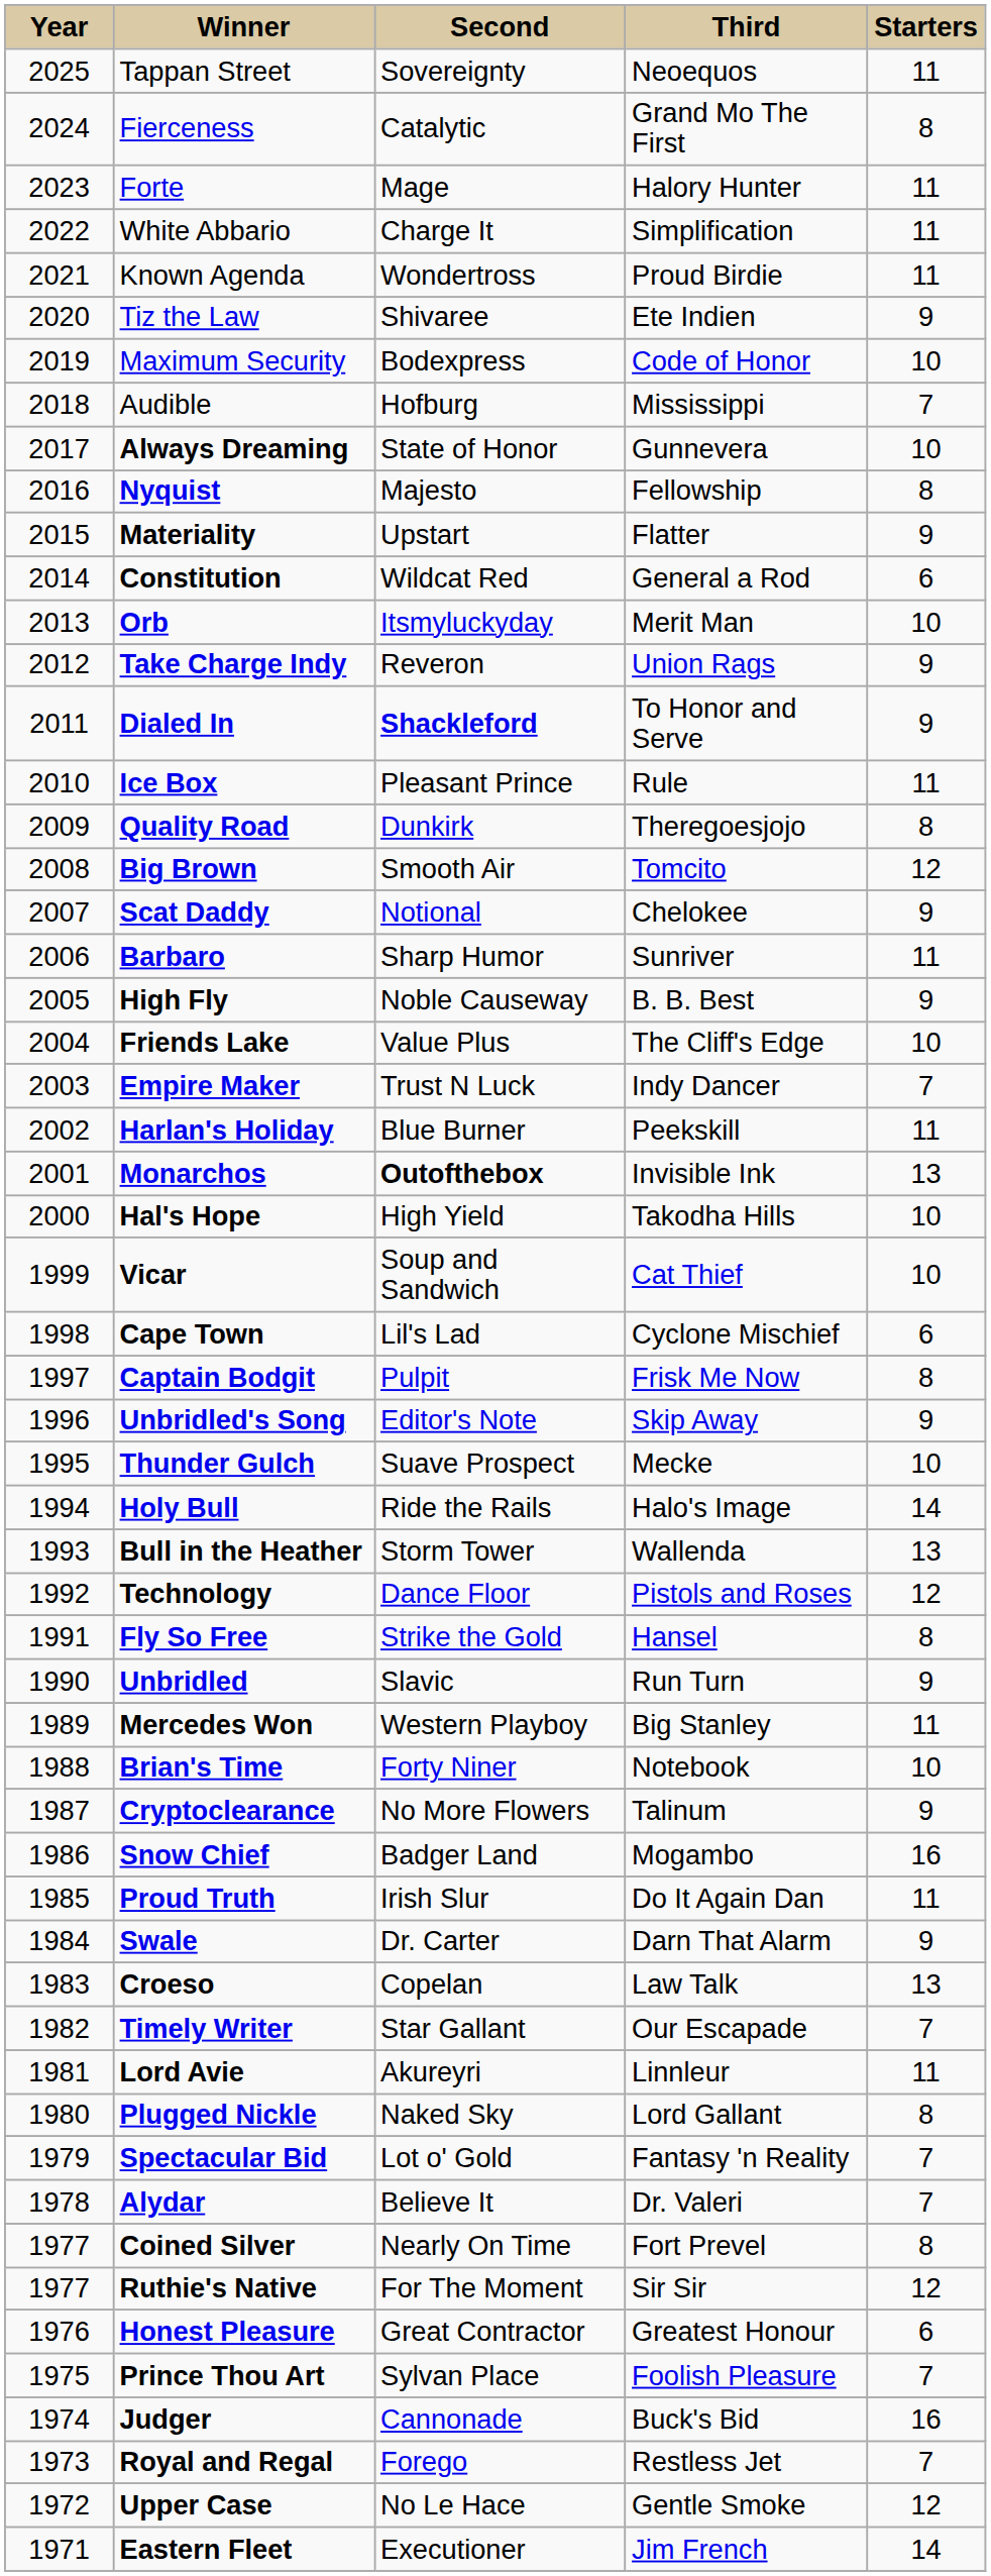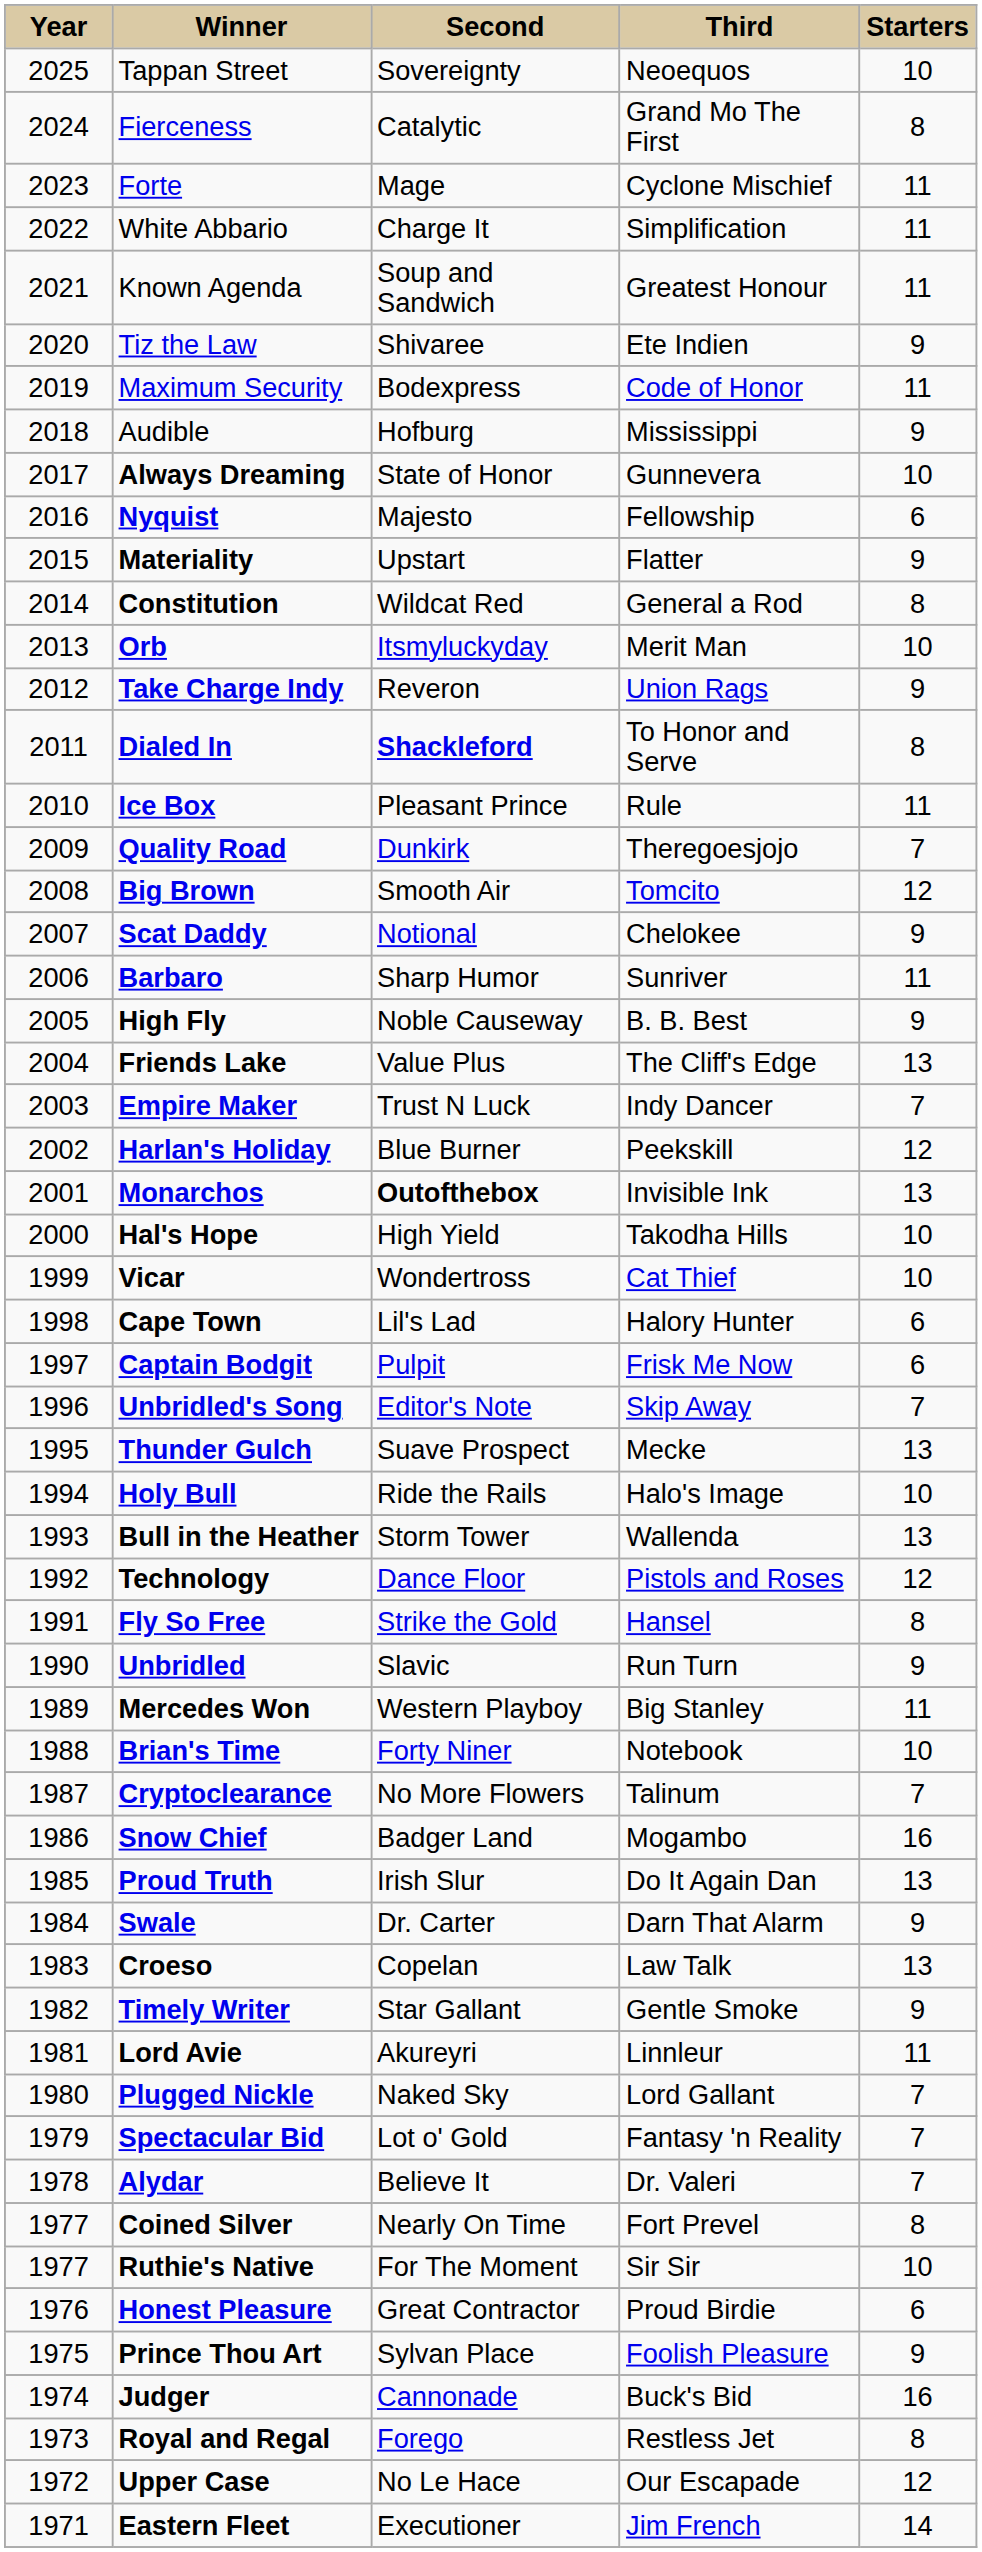Tappan Street | column 5: 11 -> 10
Forte | column 4: Halory Hunter -> Cyclone Mischief
Known Agenda | column 3: Wondertross -> Soup and Sandwich
Known Agenda | column 4: Proud Birdie -> Greatest Honour
Maximum Security | column 5: 10 -> 11
Audible | column 5: 7 -> 9
Nyquist | column 5: 8 -> 6
Constitution | column 5: 6 -> 8
Dialed In | column 5: 9 -> 8
Quality Road | column 5: 8 -> 7
Friends Lake | column 5: 10 -> 13
Harlan's Holiday | column 5: 11 -> 12
Vicar | column 3: Soup and Sandwich -> Wondertross
Cape Town | column 4: Cyclone Mischief -> Halory Hunter
Captain Bodgit | column 5: 8 -> 6
Unbridled's Song | column 5: 9 -> 7
Thunder Gulch | column 5: 10 -> 13
Holy Bull | column 5: 14 -> 10
Cryptoclearance | column 5: 9 -> 7
Proud Truth | column 5: 11 -> 13
Timely Writer | column 4: Our Escapade -> Gentle Smoke
Timely Writer | column 5: 7 -> 9
Plugged Nickle | column 5: 8 -> 7
Ruthie's Native | column 5: 12 -> 10
Honest Pleasure | column 4: Greatest Honour -> Proud Birdie
Prince Thou Art | column 5: 7 -> 9
Royal and Regal | column 5: 7 -> 8
Upper Case | column 4: Gentle Smoke -> Our Escapade
